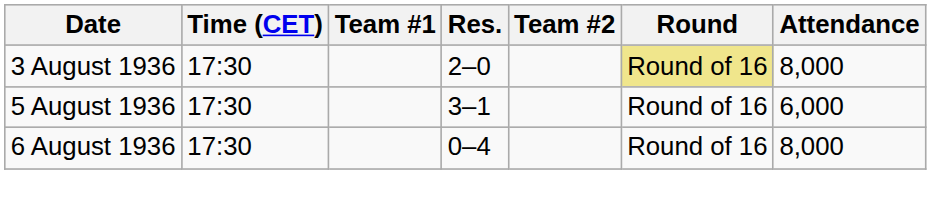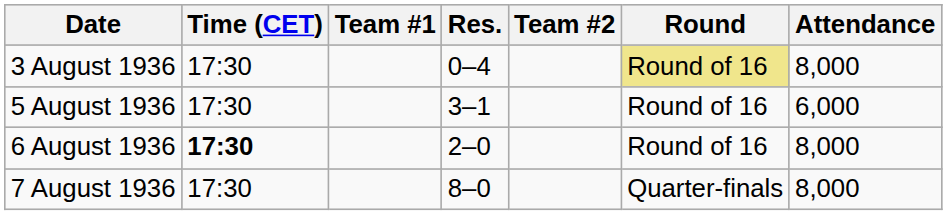3 August 1936 | Res.: 2–0 -> 0–4
6 August 1936 | Time (CET): normal -> bold
6 August 1936 | Res.: 0–4 -> 2–0
+ row: 7 August 1936 | 17:30 | 8–0 | Quarter-finals | 8,000
